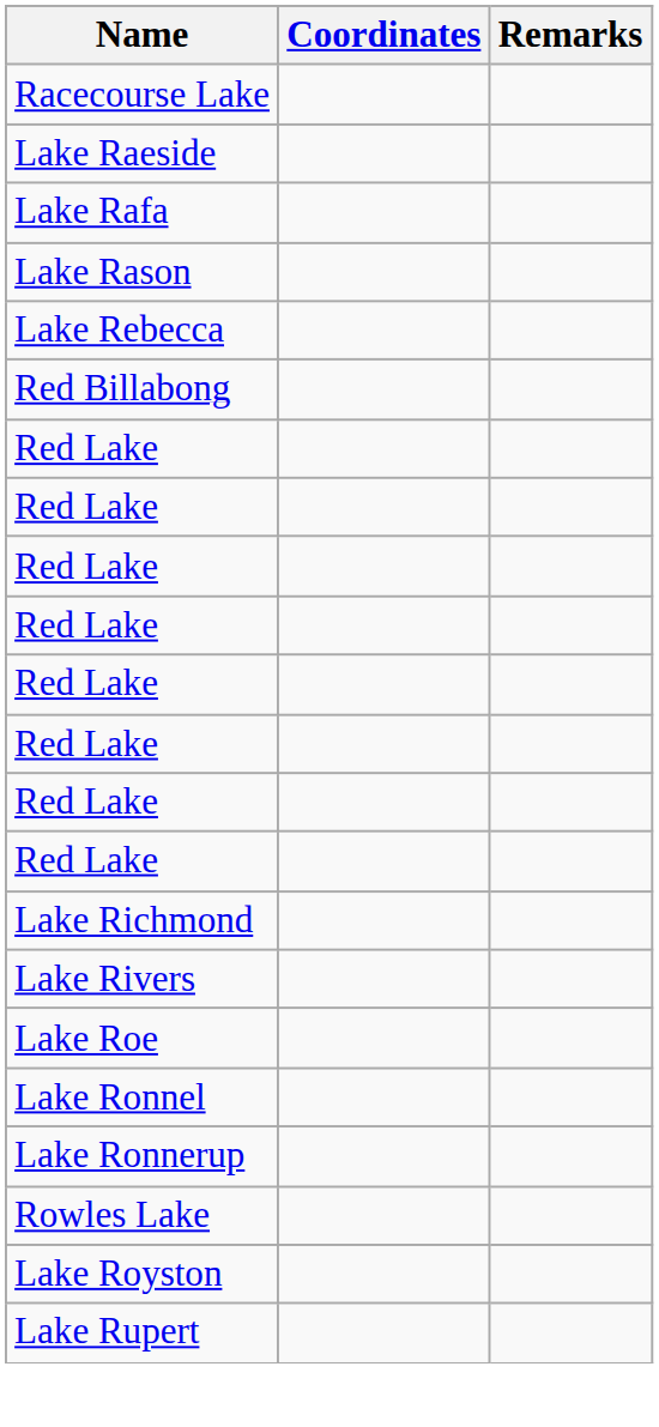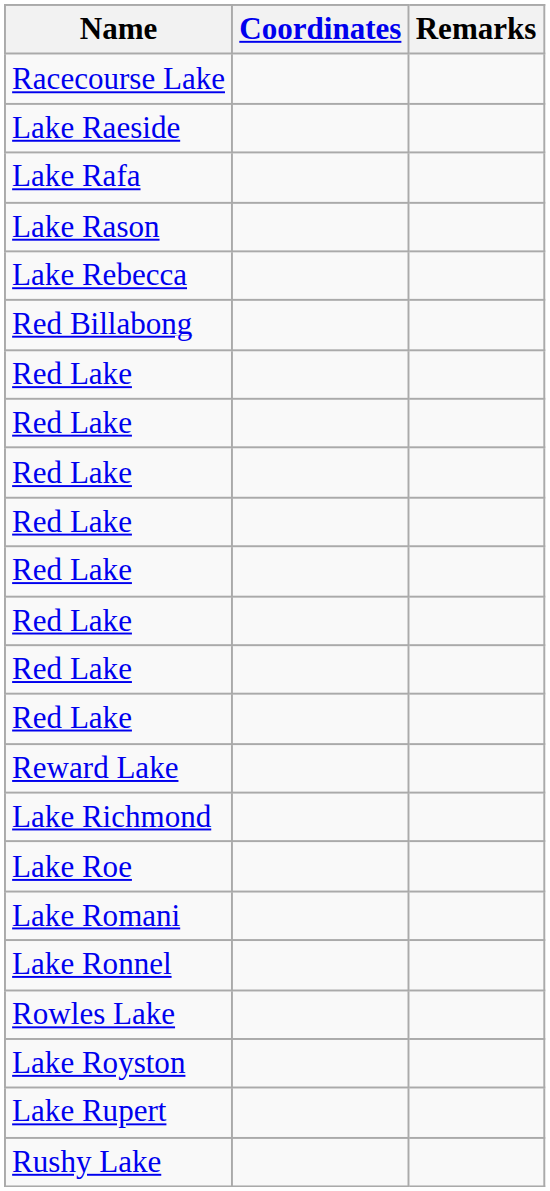+ row: Reward Lake
- row: Lake Rivers
+ row: Lake Romani
- row: Lake Ronnerup
+ row: Rushy Lake
